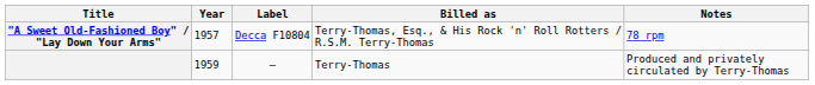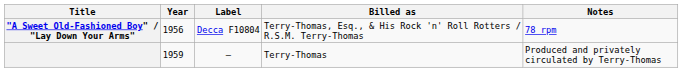"A Sweet Old-Fashioned Boy" / "Lay Down Your Arms" | Year: 1957 -> 1956
